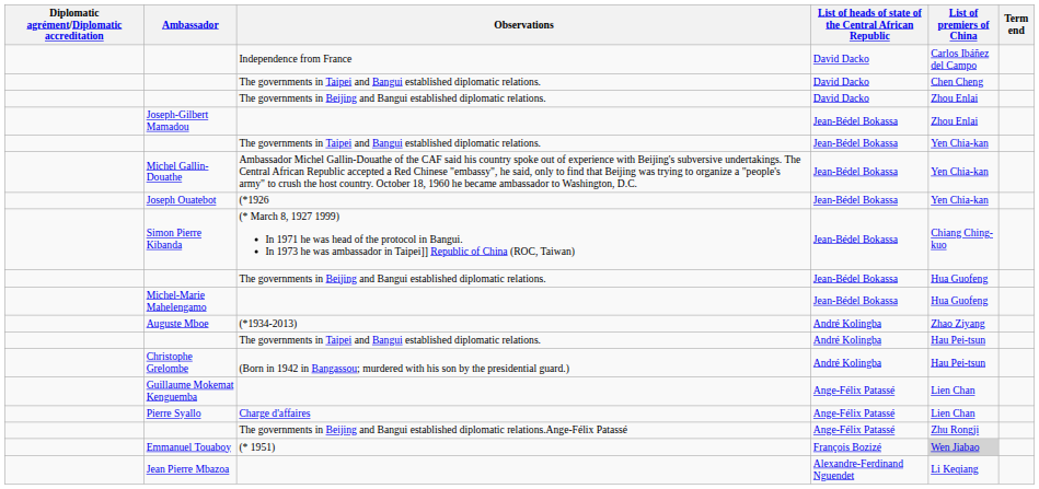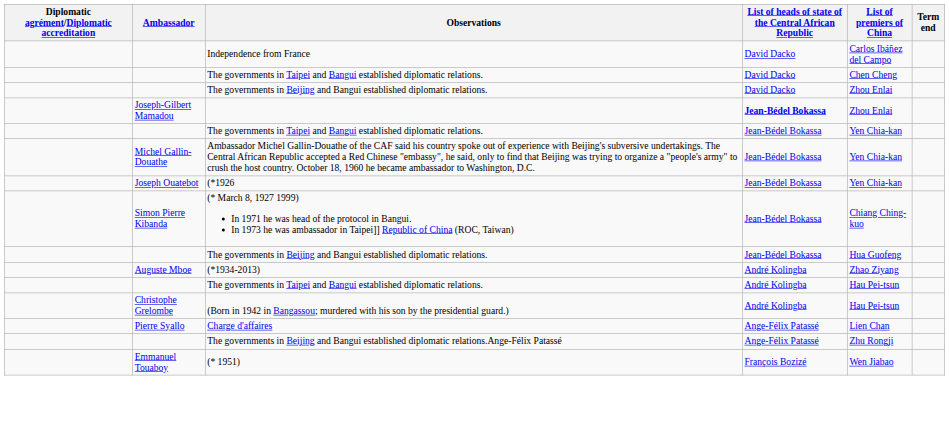Joseph-Gilbert Mamadou | List of heads of state of the Central African Republic: normal -> bold
- row: Michel-Marie Mahelengamo | Jean-Bédel Bokassa | Hua Guofeng
- row: Guillaume Mokemat Kenguemba | Ange-Félix Patassé | Lien Chan
Emmanuel Touaboy | List of premiers of China: lightgrey background -> no background
- row: Jean Pierre Mbazoa | Alexandre-Ferdinand Nguendet | Li Keqiang
